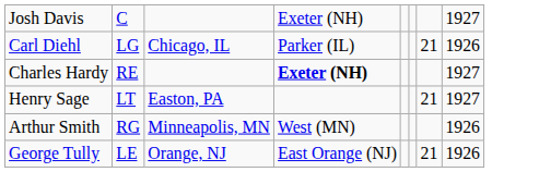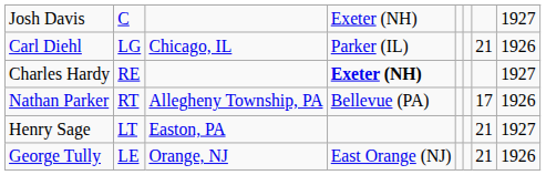+ row: Nathan Parker | RT | Allegheny Township, PA | Bellevue (PA) | 17 | 1926
- row: Arthur Smith | RG | Minneapolis, MN | West (MN) | 1926
